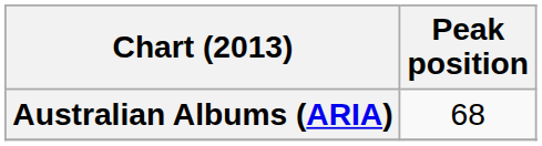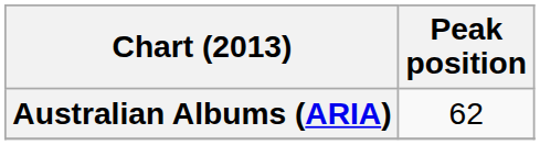Australian Albums (ARIA) | Peak position: 68 -> 62
